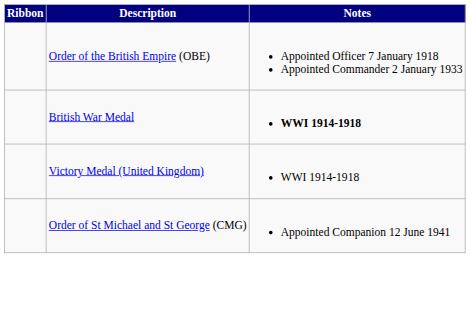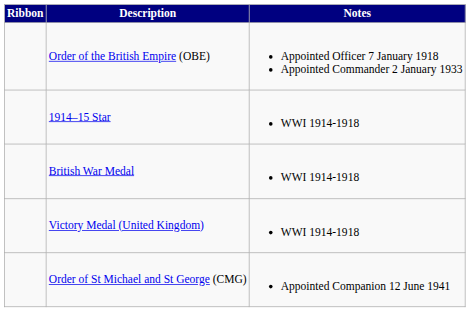+ row: 1914–15 Star | WWI 1914-1918
British War Medal | Notes: bold -> normal
